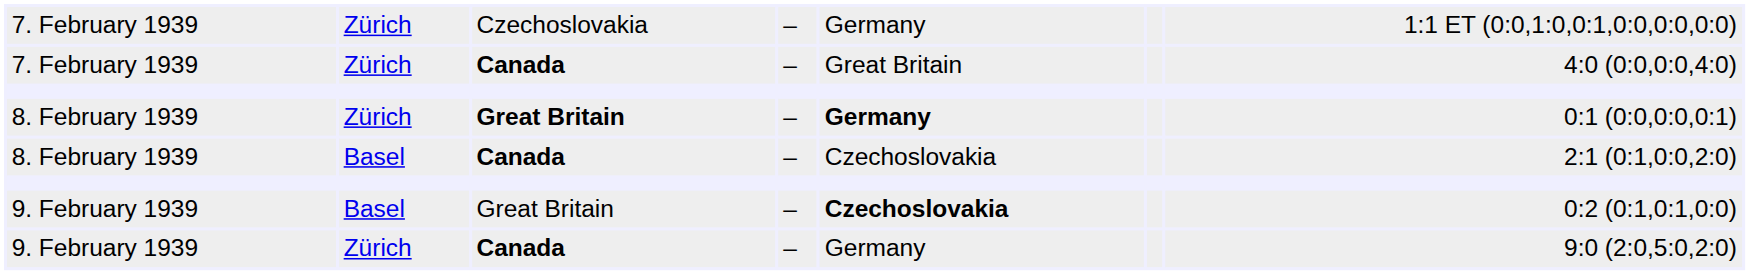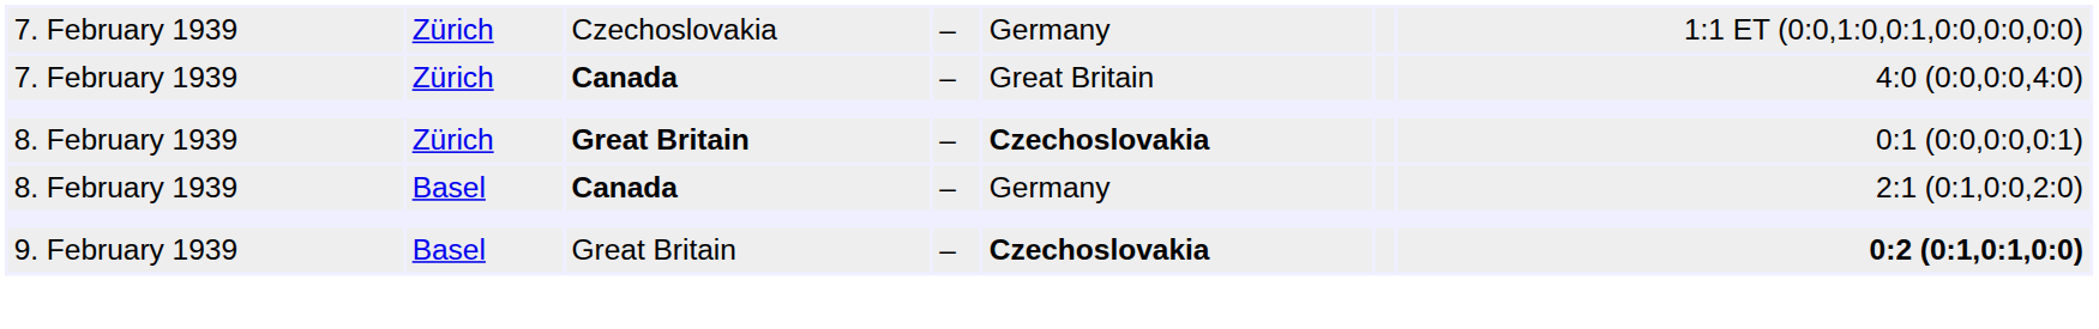8. February 1939 / Zürich | column 5: Germany -> Czechoslovakia
8. February 1939 / Basel | column 5: Czechoslovakia -> Germany
9. February 1939 / Basel | column 7: normal -> bold
- row: 9. February 1939 | Zürich | Canada | – | Germany | 9:0 (2:0,5:0,2:0)
